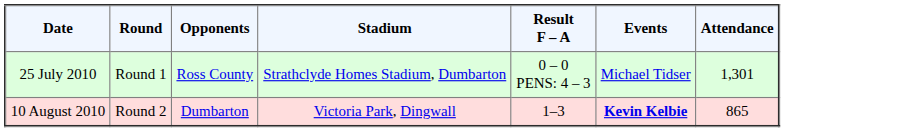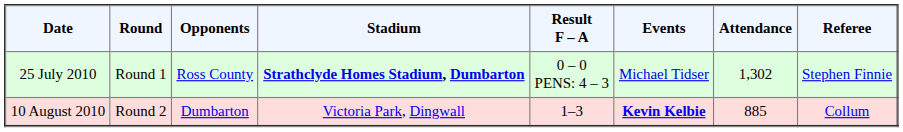+ column: Referee | Stephen Finnie | Collum
25 July 2010 | Stadium: normal -> bold
25 July 2010 | Attendance: 1,301 -> 1,302
10 August 2010 | Attendance: 865 -> 885
